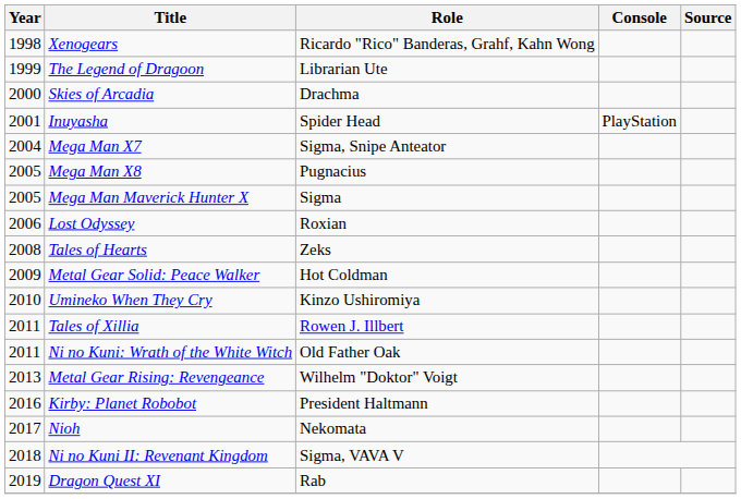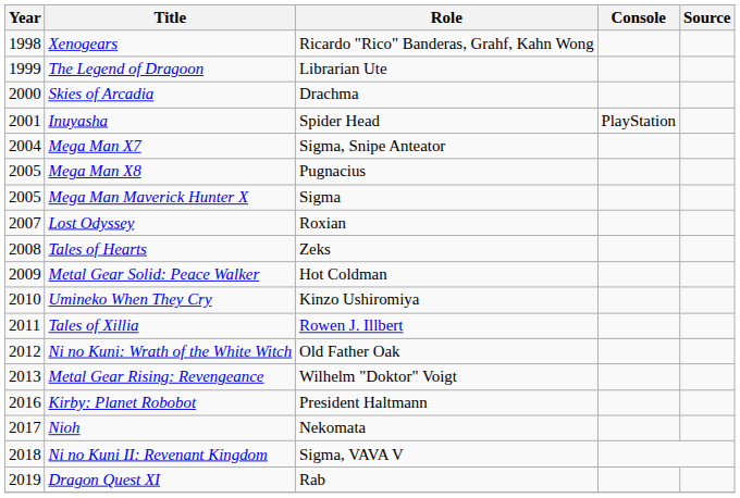Lost Odyssey | Year: 2006 -> 2007
Ni no Kuni: Wrath of the White Witch | Year: 2011 -> 2012
